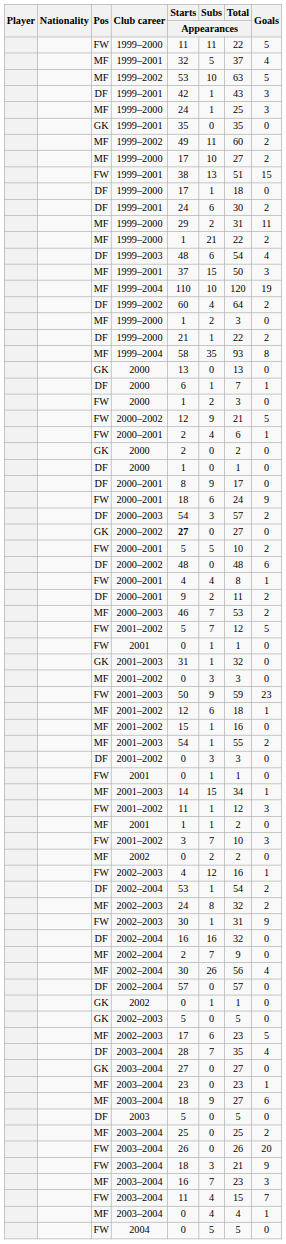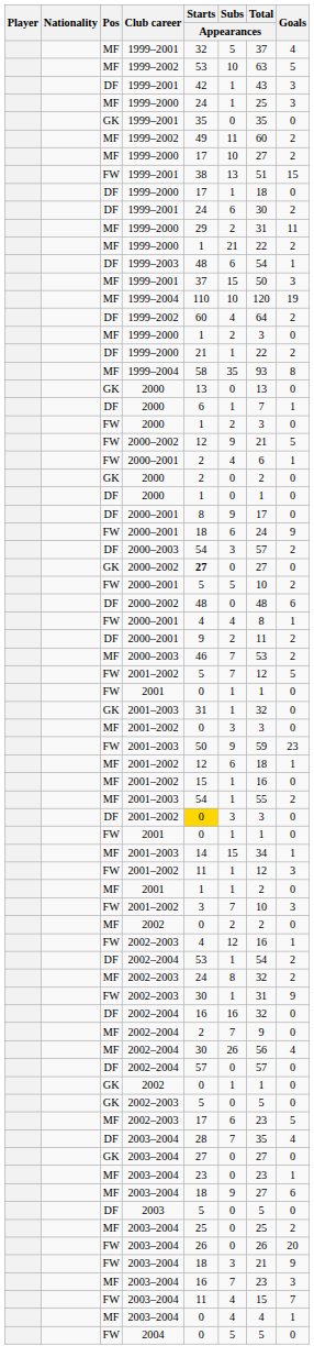- row: FW | 1999–2000 | 11 | 11 | 22 | 5
1999–2003 | Goals: 4 -> 1
DF / 2001–2002 | Starts / Appearances: no background -> gold background
